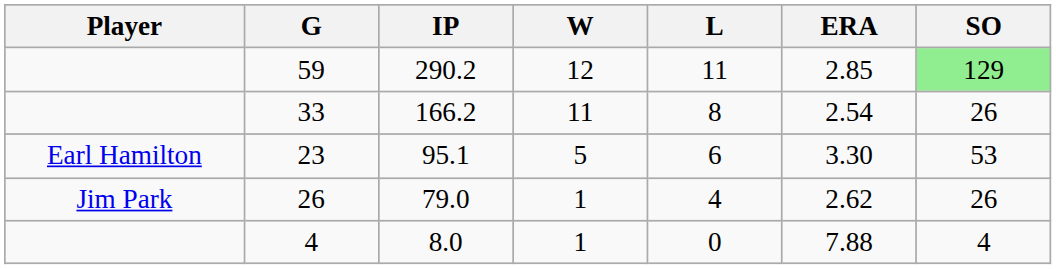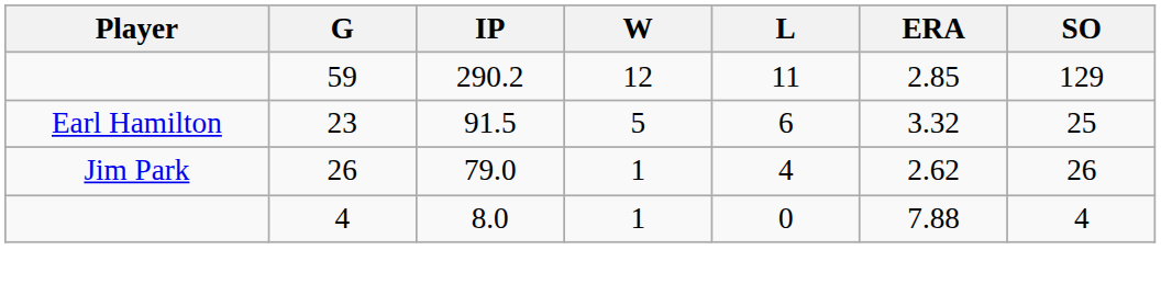59 | SO: lightgreen background -> no background
- row: 33 | 166.2 | 11 | 8 | 2.54 | 26
23 | IP: 95.1 -> 91.5
23 | ERA: 3.30 -> 3.32
23 | SO: 53 -> 25
